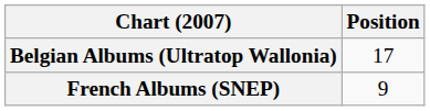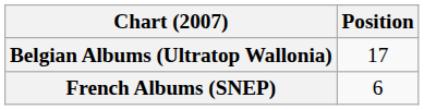French Albums (SNEP) | Position: 9 -> 6
